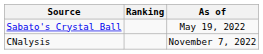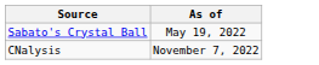- column: Ranking
